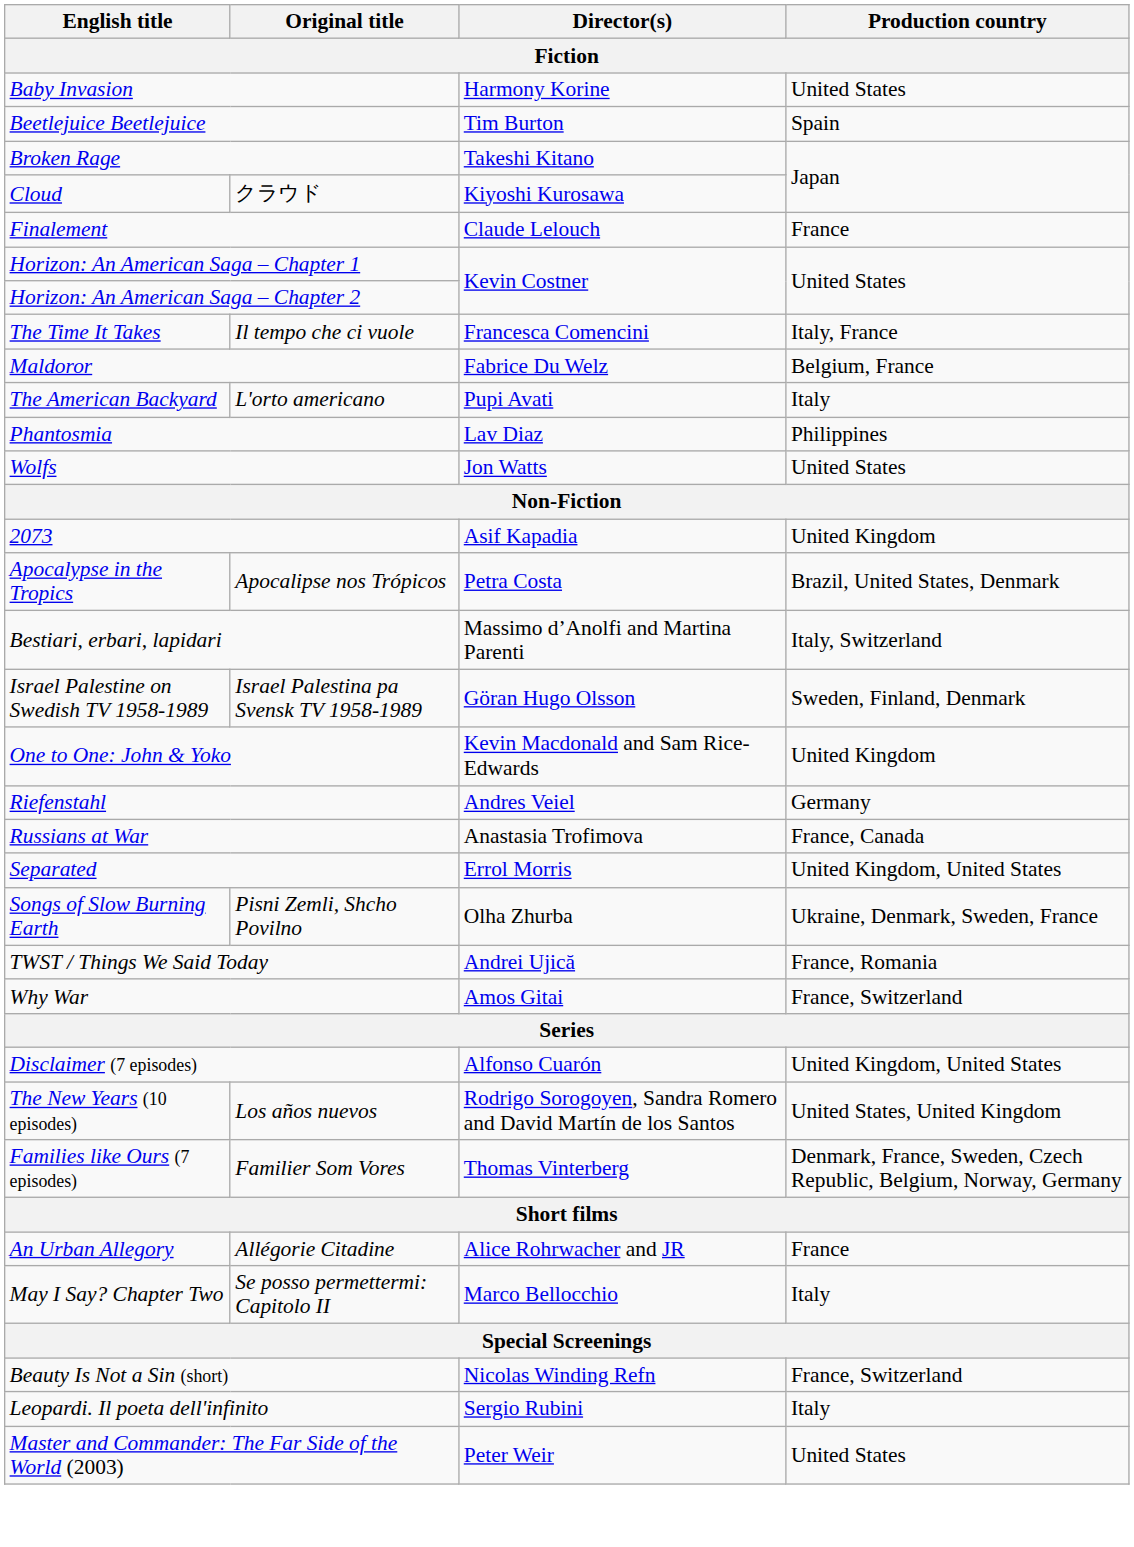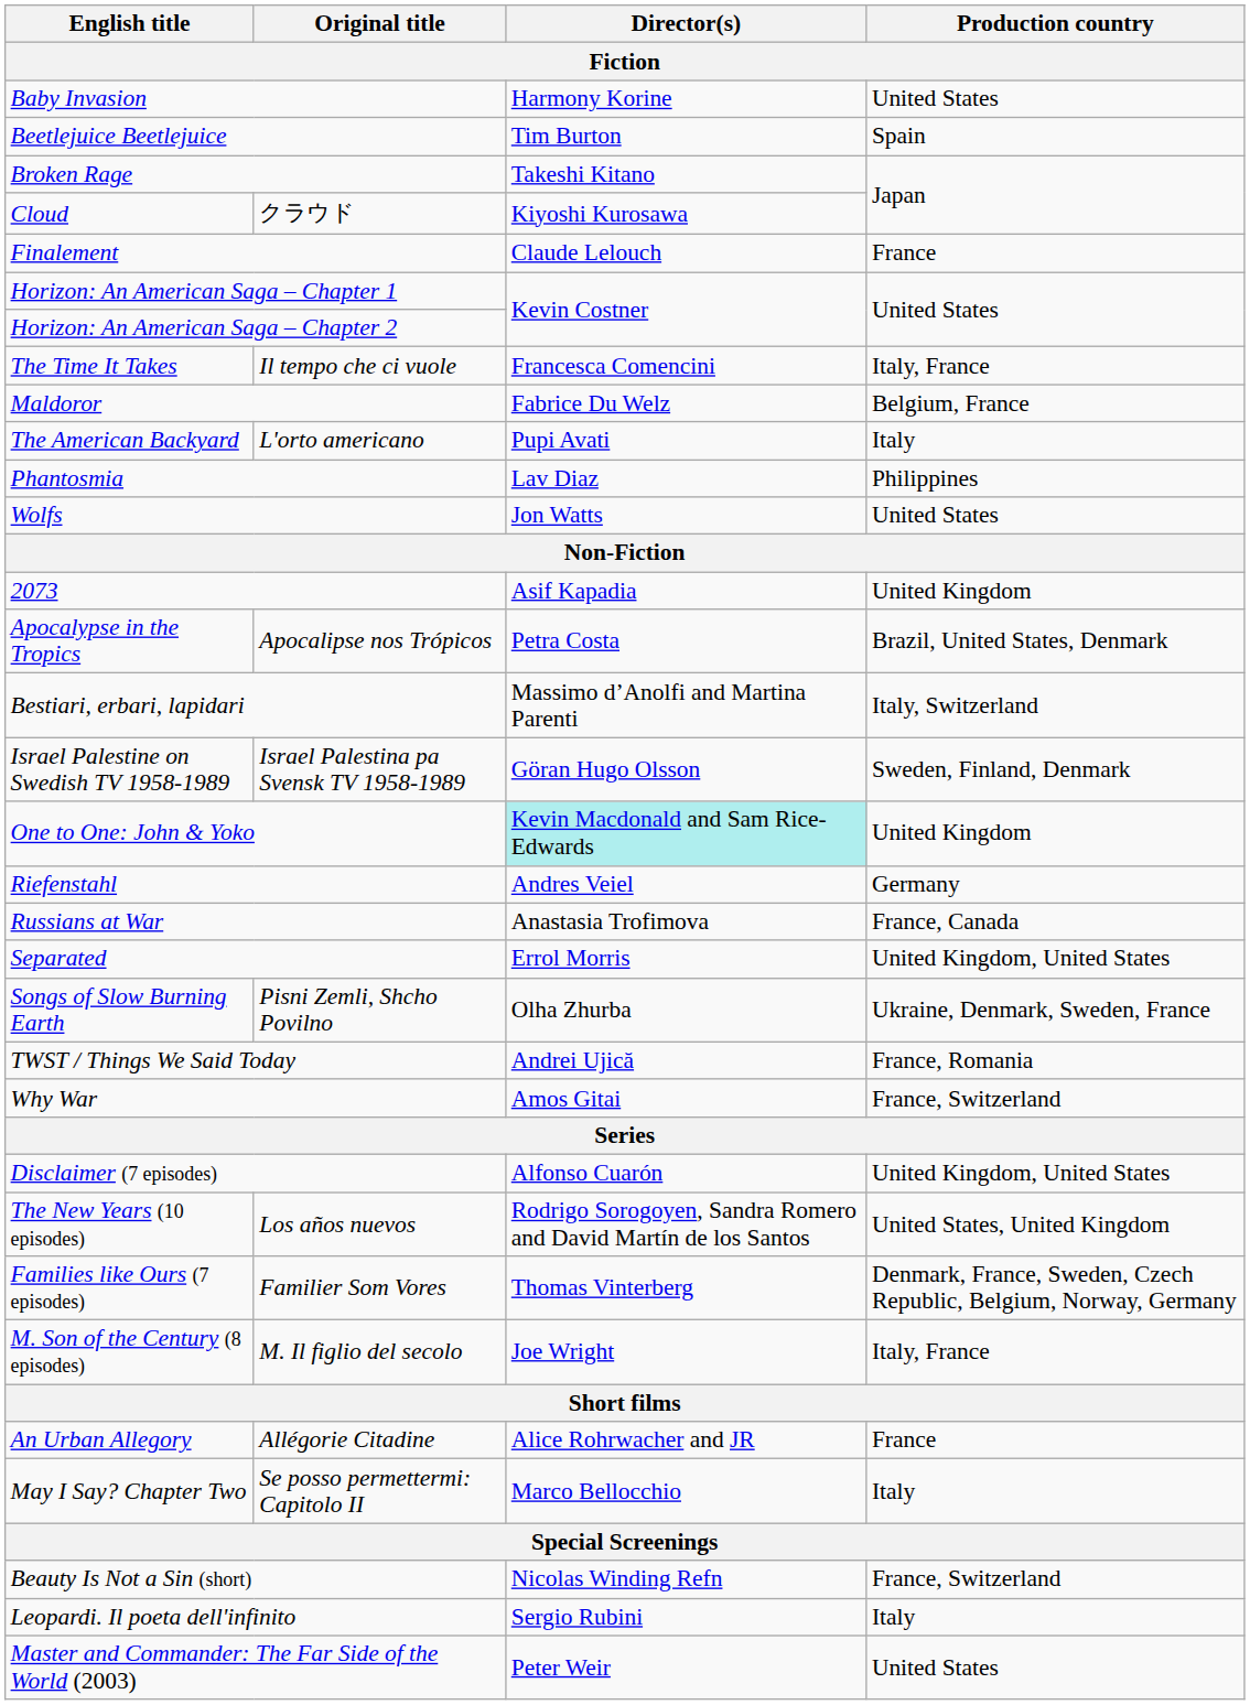One to One: John & Yoko | Director(s): no background -> paleturquoise background
+ row: M. Son of the Century (8 episodes) | M. Il figlio del secolo | Joe Wright | Italy, France
